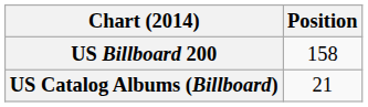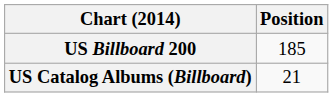US Billboard 200 | Position: 158 -> 185
